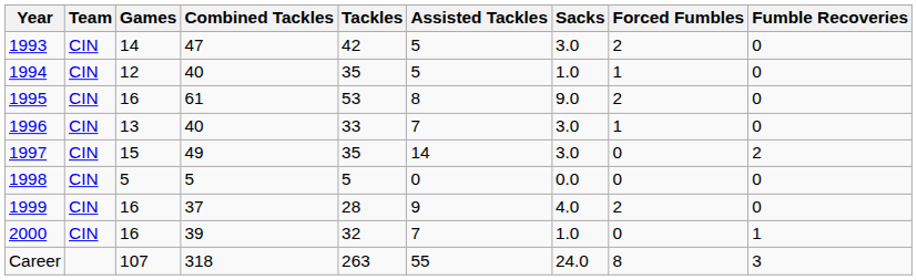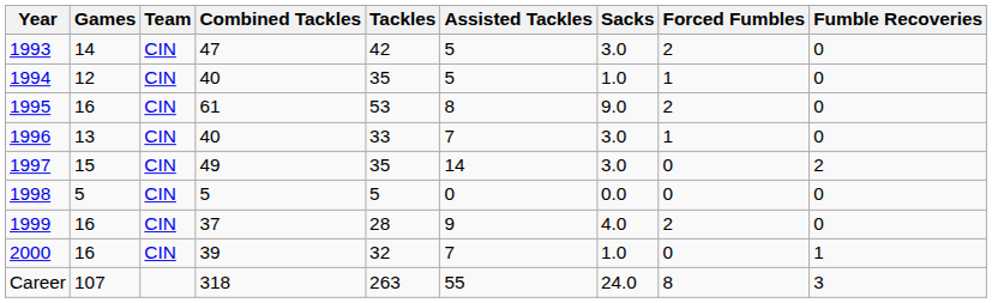columns swapped: Team <-> Games
